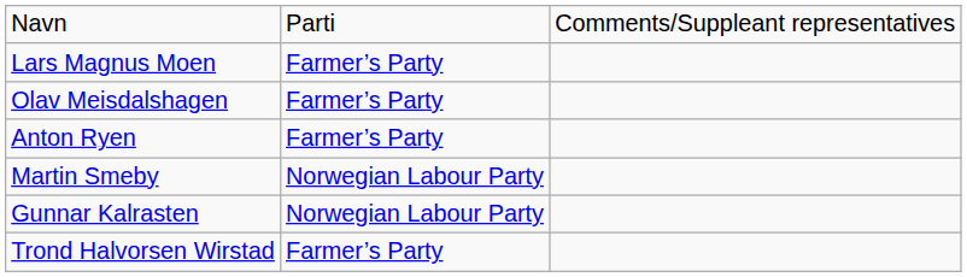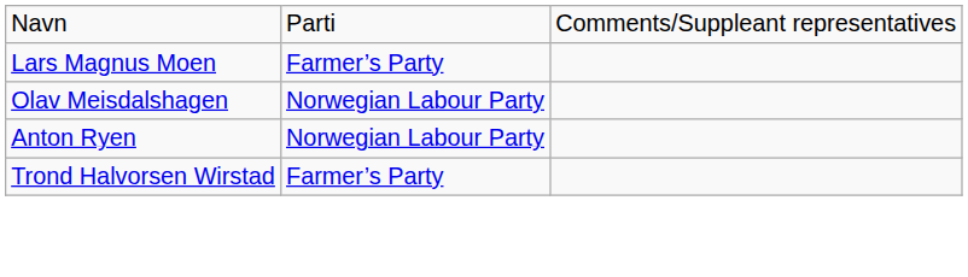Olav Meisdalshagen | column 2: Farmer’s Party -> Norwegian Labour Party
Anton Ryen | column 2: Farmer’s Party -> Norwegian Labour Party
- row: Martin Smeby | Norwegian Labour Party
- row: Gunnar Kalrasten | Norwegian Labour Party
